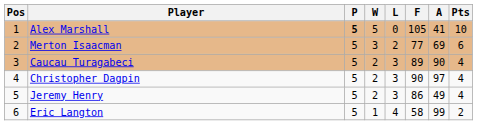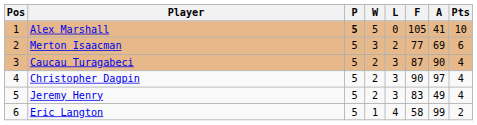Caucau Turagabeci | F: 89 -> 87
Jeremy Henry | F: 86 -> 83
